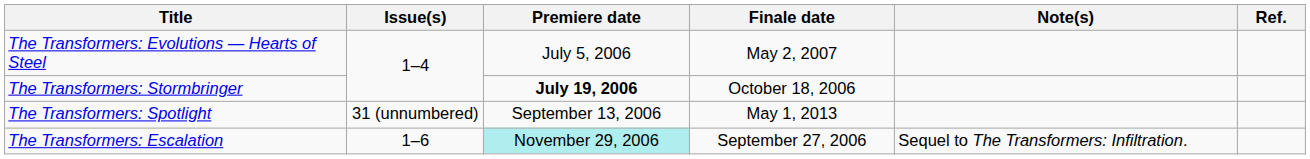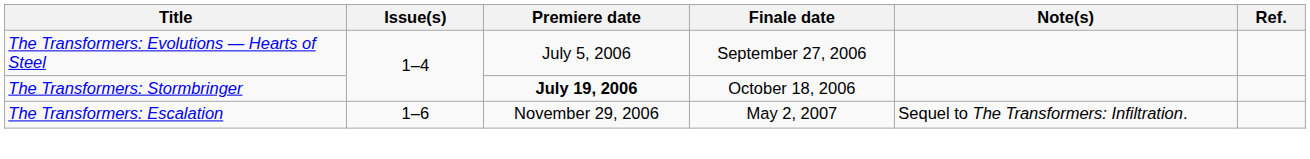The Transformers: Evolutions — Hearts of Steel | Finale date: May 2, 2007 -> September 27, 2006
- row: The Transformers: Spotlight | 31 (unnumbered) | September 13, 2006 | May 1, 2013
The Transformers: Escalation | Premiere date: paleturquoise background -> no background
The Transformers: Escalation | Finale date: September 27, 2006 -> May 2, 2007
